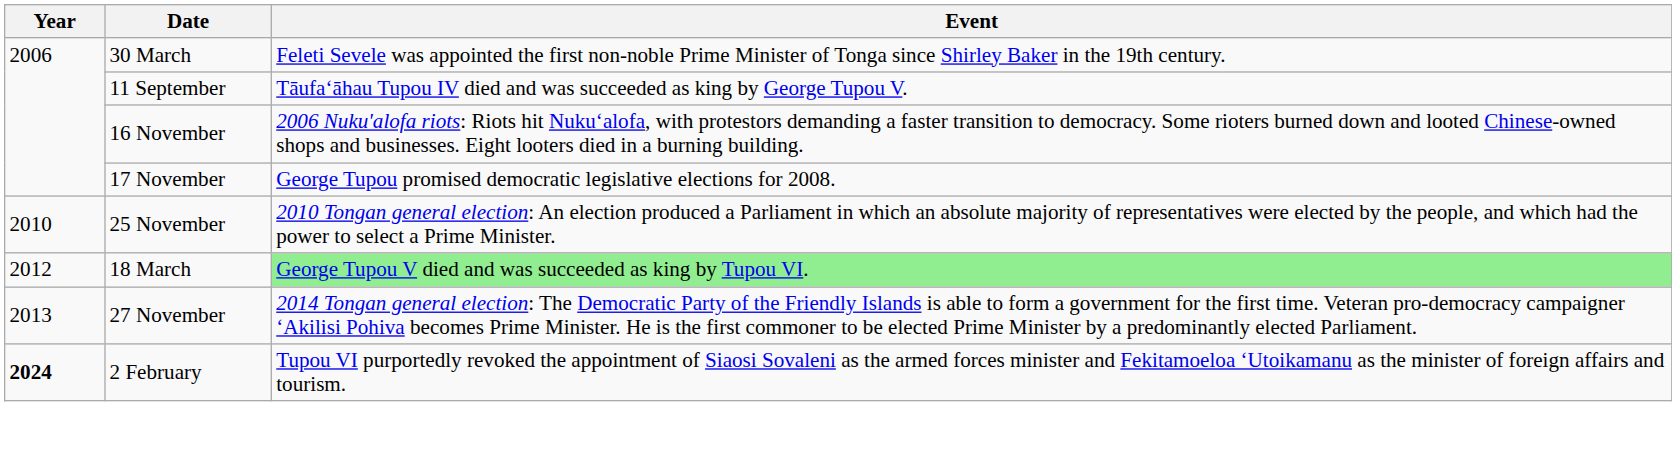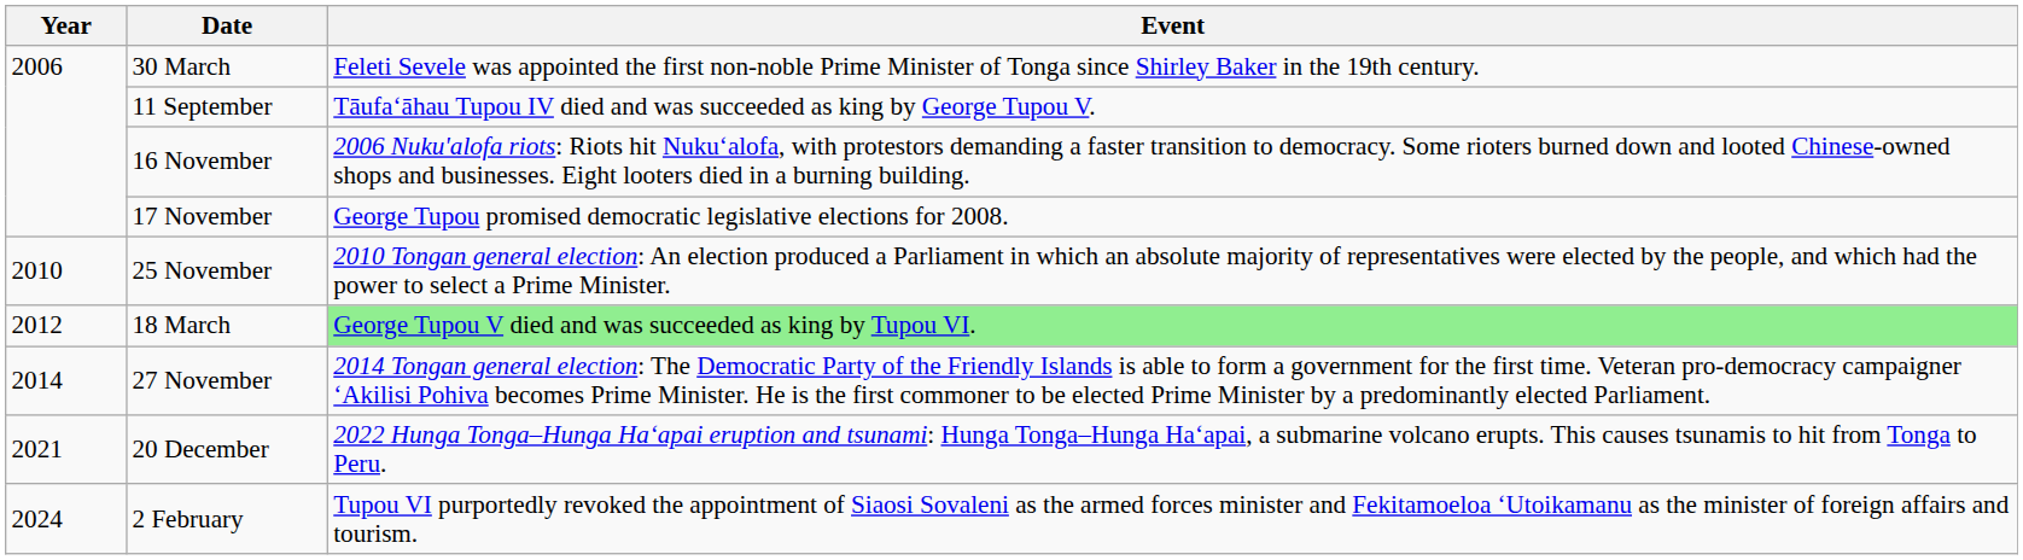27 November | Year: 2013 -> 2014
+ row: 2021 | 20 December | 2022 Hunga Tonga–Hunga Haʻapai eruption and tsunami: Hunga Tonga–Hunga Haʻapai, a submarine volcano erupts. This causes tsunamis to hit from Tonga to Peru.
2 February | Year: bold -> normal
